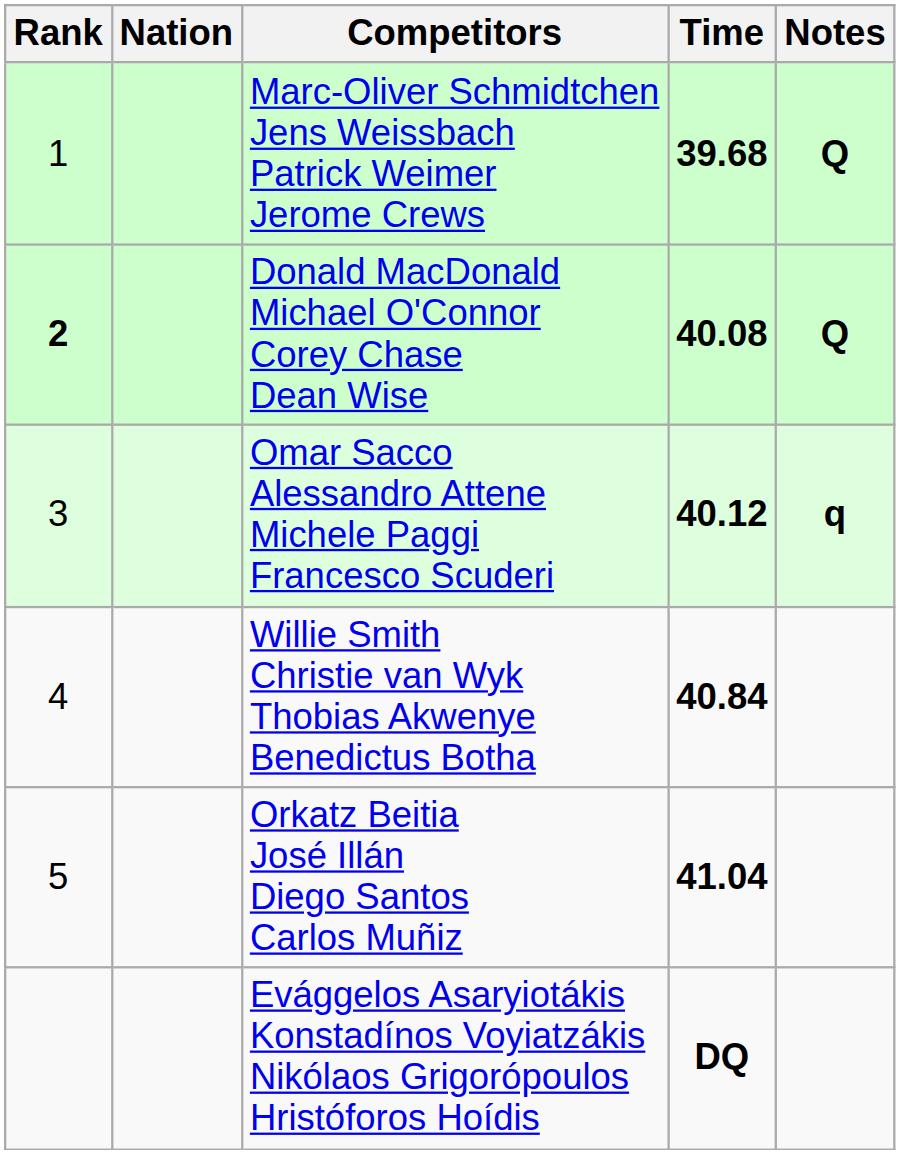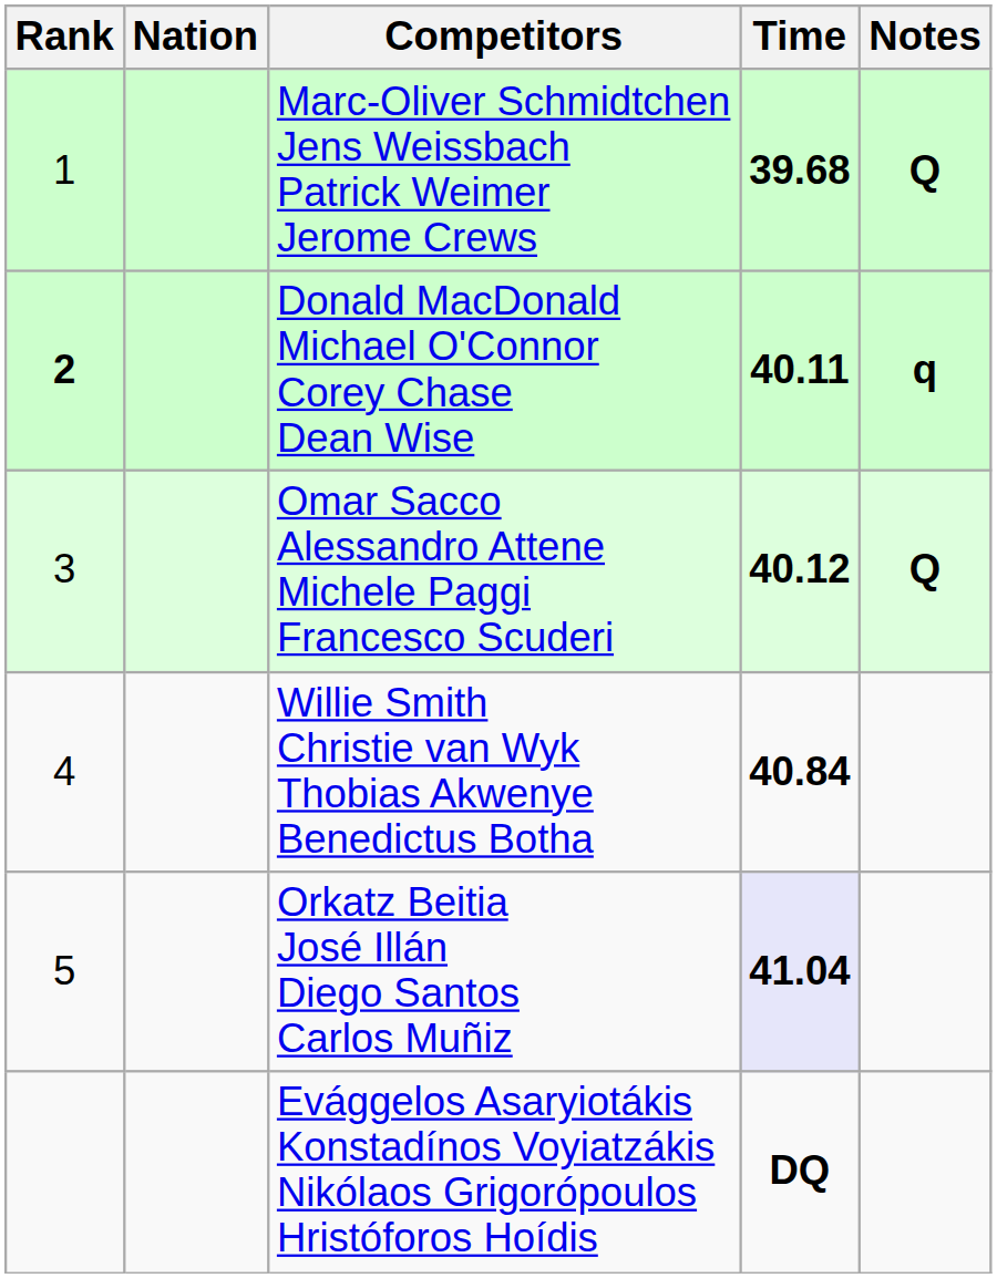Donald MacDonald Michael O'Connor Corey Chase Dean Wise | Time: 40.08 -> 40.11
Donald MacDonald Michael O'Connor Corey Chase Dean Wise | Notes: Q -> q
Omar Sacco Alessandro Attene Michele Paggi Francesco Scuderi | Notes: q -> Q
Orkatz Beitia José Illán Diego Santos Carlos Muñiz | Time: no background -> lavender background
